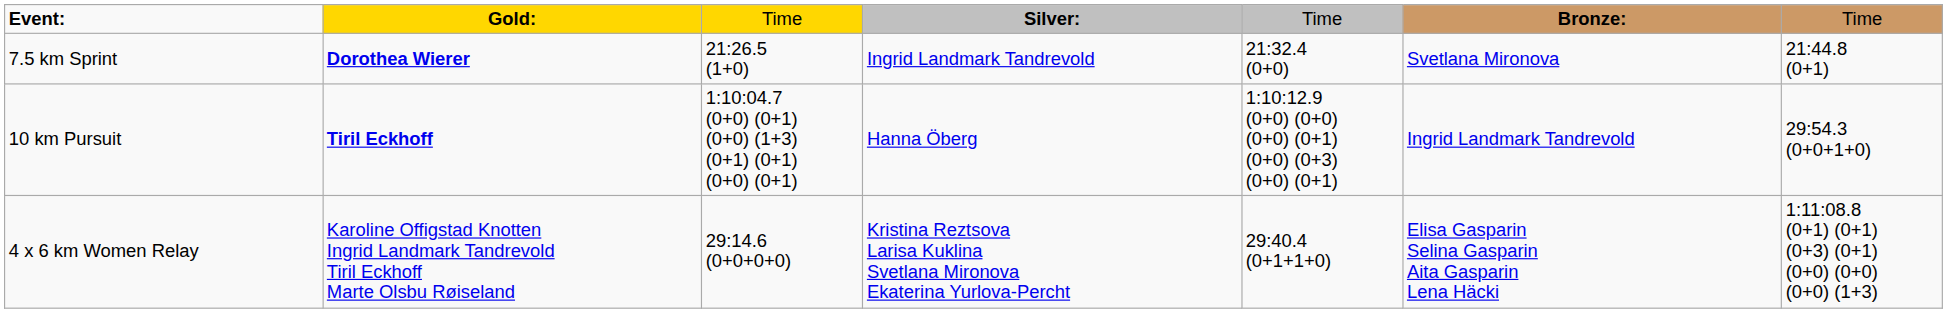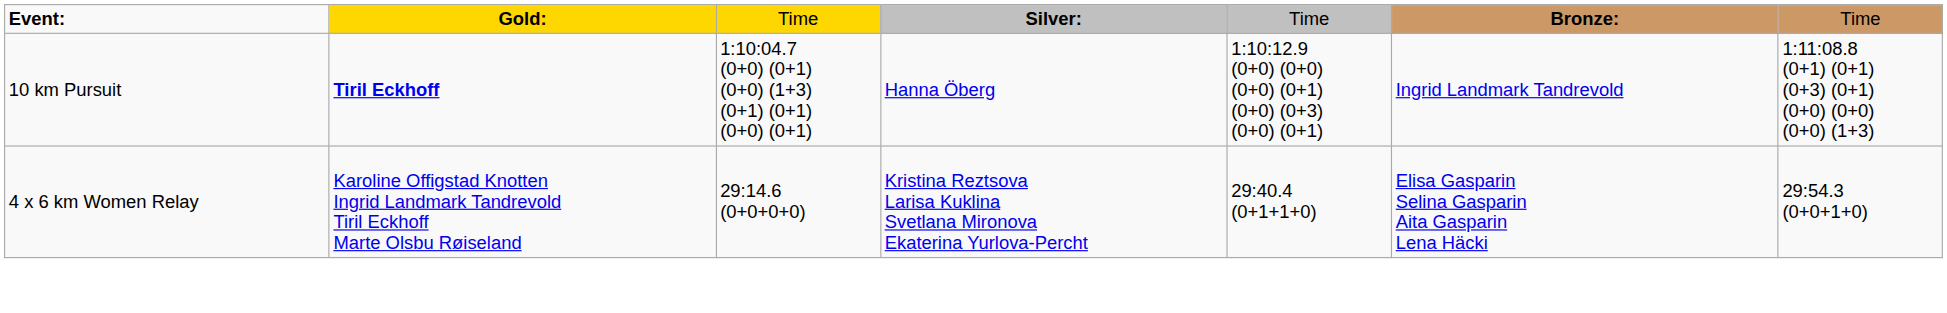- row: 7.5 km Sprint | Dorothea Wierer | 21:26.5 (1+0) | Ingrid Landmark Tandrevold | 21:32.4 (0+0) | Svetlana Mironova | 21:44.8 (0+1)
10 km Pursuit | column 7: 29:54.3 (0+0+1+0) -> 1:11:08.8 (0+1) (0+1) (0+3) (0+1) (0+0) (0+0) (0+0) (1+3)
4 x 6 km Women Relay | column 7: 1:11:08.8 (0+1) (0+1) (0+3) (0+1) (0+0) (0+0) (0+0) (1+3) -> 29:54.3 (0+0+1+0)
